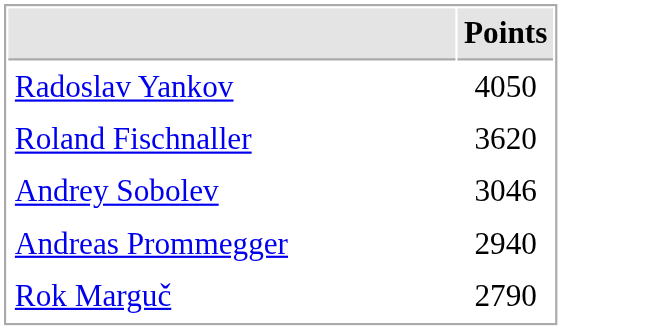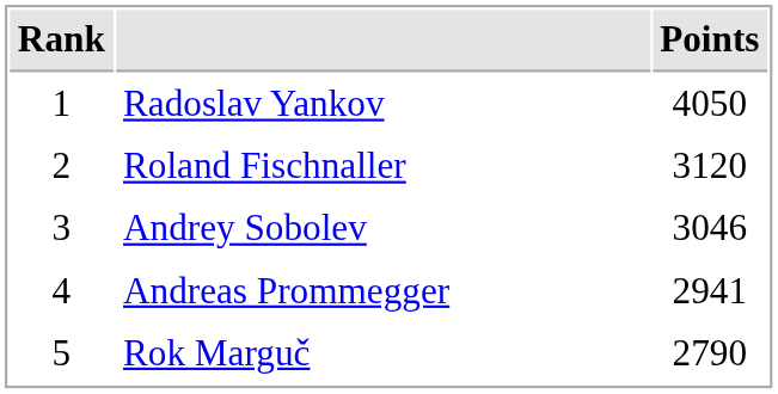+ column: Rank | 1 | 2 | 3 | 4 | 5
Roland Fischnaller | Points: 3620 -> 3120
Andreas Prommegger | Points: 2940 -> 2941
